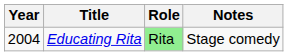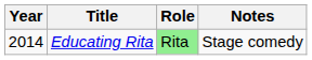Educating Rita | Year: 2004 -> 2014
